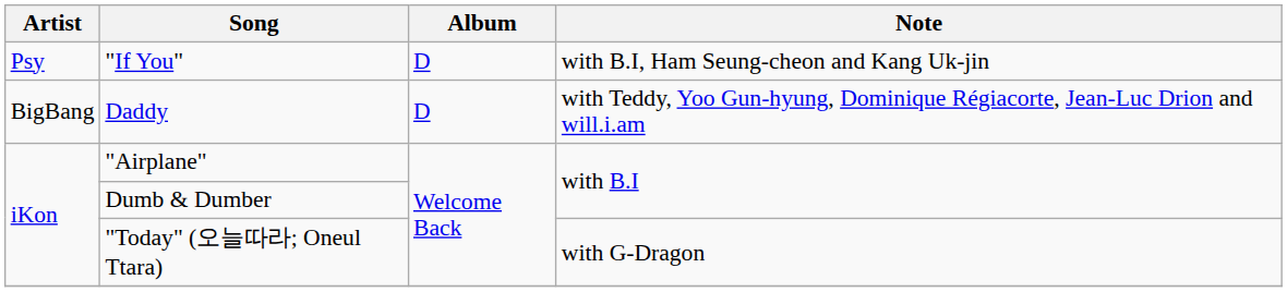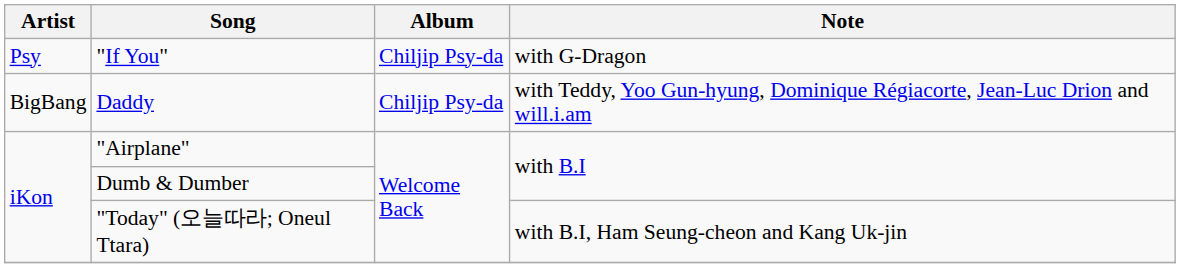"If You" | Album: D -> Chiljip Psy-da
"If You" | Note: with B.I, Ham Seung-cheon and Kang Uk-jin -> with G-Dragon
Daddy | Album: D -> Chiljip Psy-da
"Today" (오늘따라; Oneul Ttara) | Note: with G-Dragon -> with B.I, Ham Seung-cheon and Kang Uk-jin
